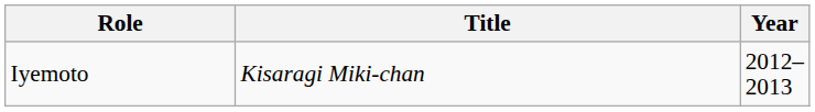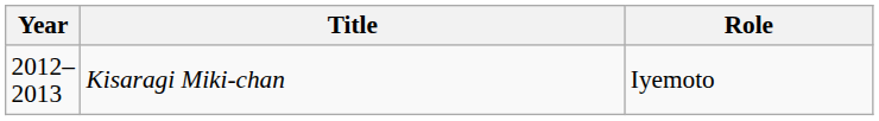columns swapped: Year <-> Role
